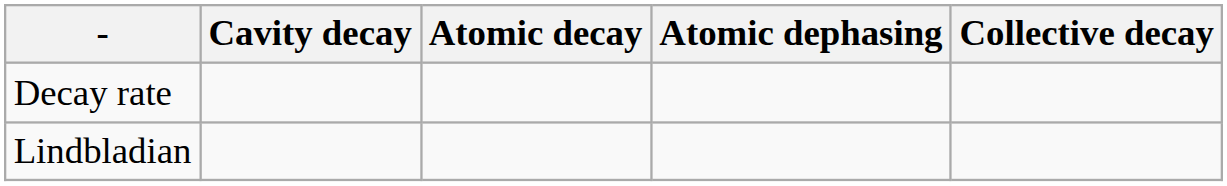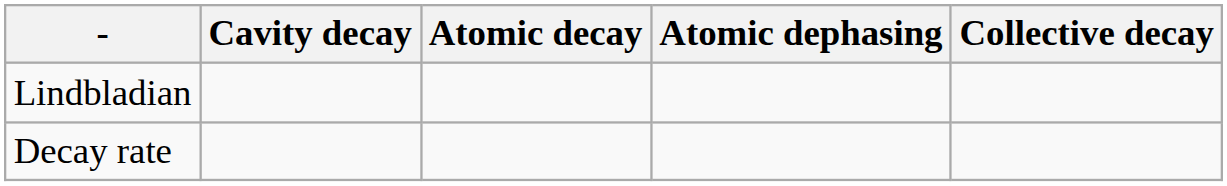rows swapped: Lindbladian <-> Decay rate
